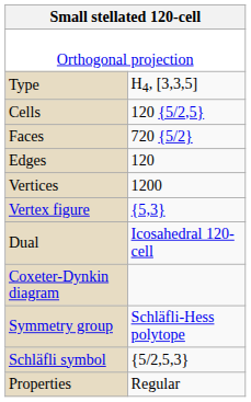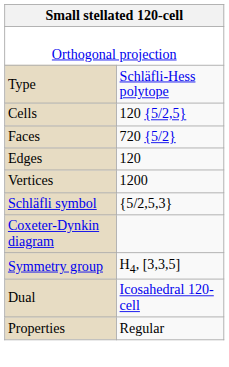Type | column 2: H4, [3,3,5] -> Schläfli-Hess polytope
- row: Vertex figure | {5,3}
rows swapped: Schläfli symbol <-> Dual
Symmetry group | column 2: Schläfli-Hess polytope -> H4, [3,3,5]
